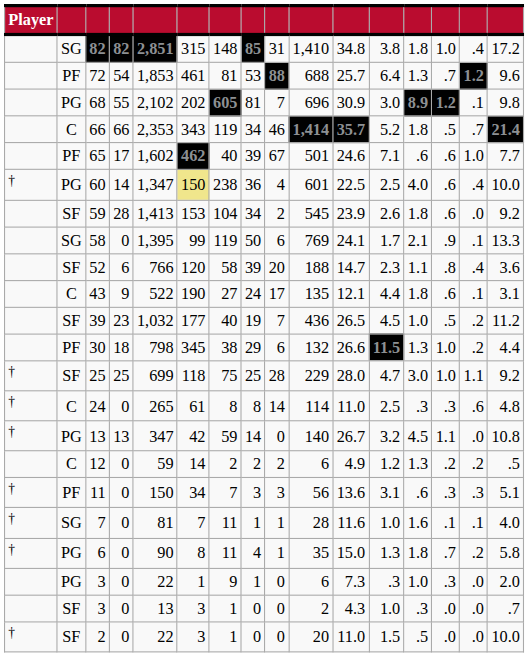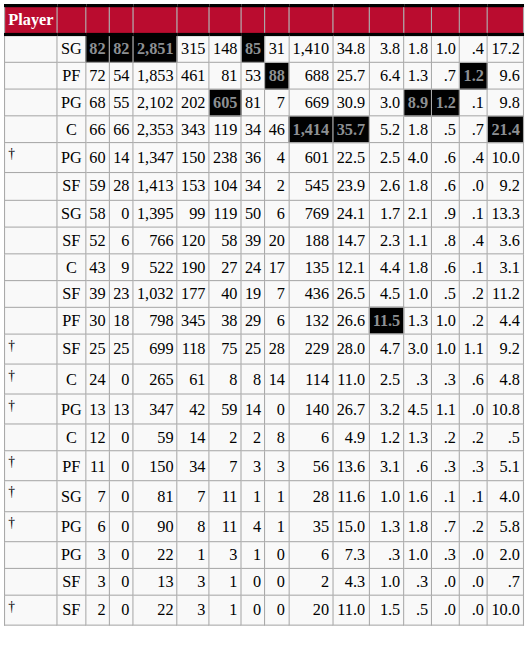68 | column 10: 696 -> 669
- row: PF | 65 | 17 | 1,602 | 462 | 40 | 39 | 67 | 501 | 24.6 | 7.1 | .6 | .6 | 1.0 | 7.7
60 | column 6: khaki background -> no background
12 | column 9: 2 -> 8
PG / 3 | column 7: 9 -> 3
